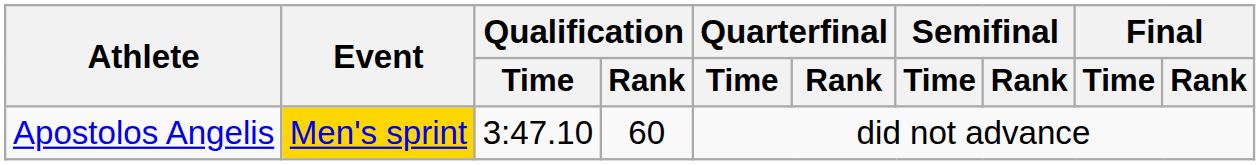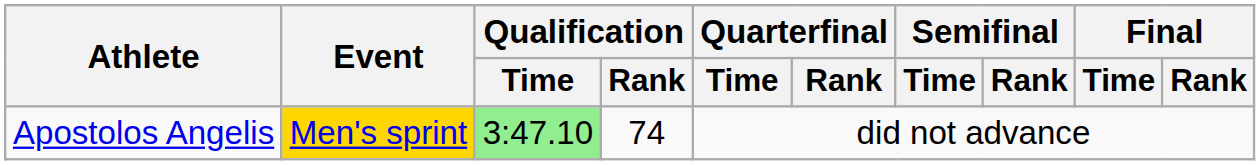Apostolos Angelis | Qualification / Time: no background -> lightgreen background
Apostolos Angelis | Qualification / Rank: 60 -> 74
